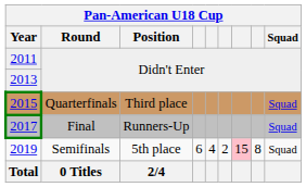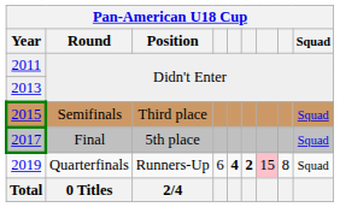2015 | Pan-American U18 Cup / Round: Quarterfinals -> Semifinals
2017 | Pan-American U18 Cup / Position: Runners-Up -> 5th place
2019 | Pan-American U18 Cup / Round: Semifinals -> Quarterfinals
2019 | Pan-American U18 Cup / Position: 5th place -> Runners-Up
2019 | column 5: normal -> bold
2019 | column 6: normal -> bold
